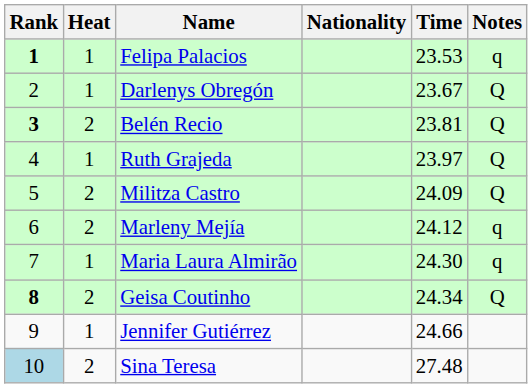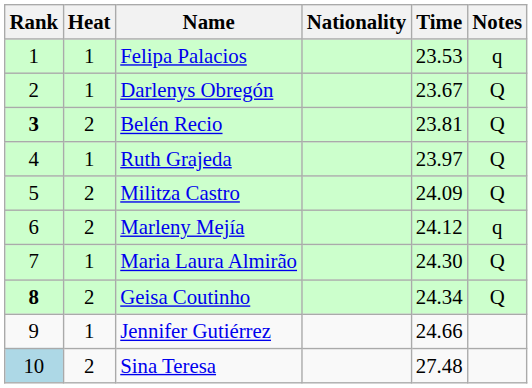Felipa Palacios | Rank: bold -> normal
Maria Laura Almirão | Notes: q -> Q
